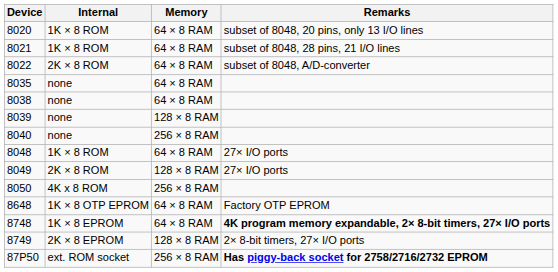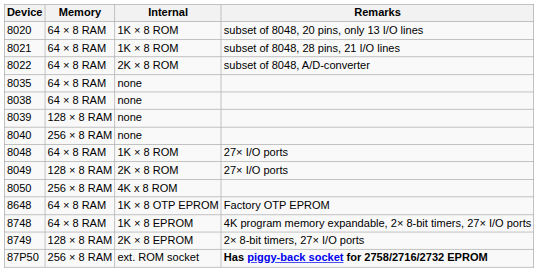columns swapped: Internal <-> Memory
8748 | Remarks: bold -> normal
